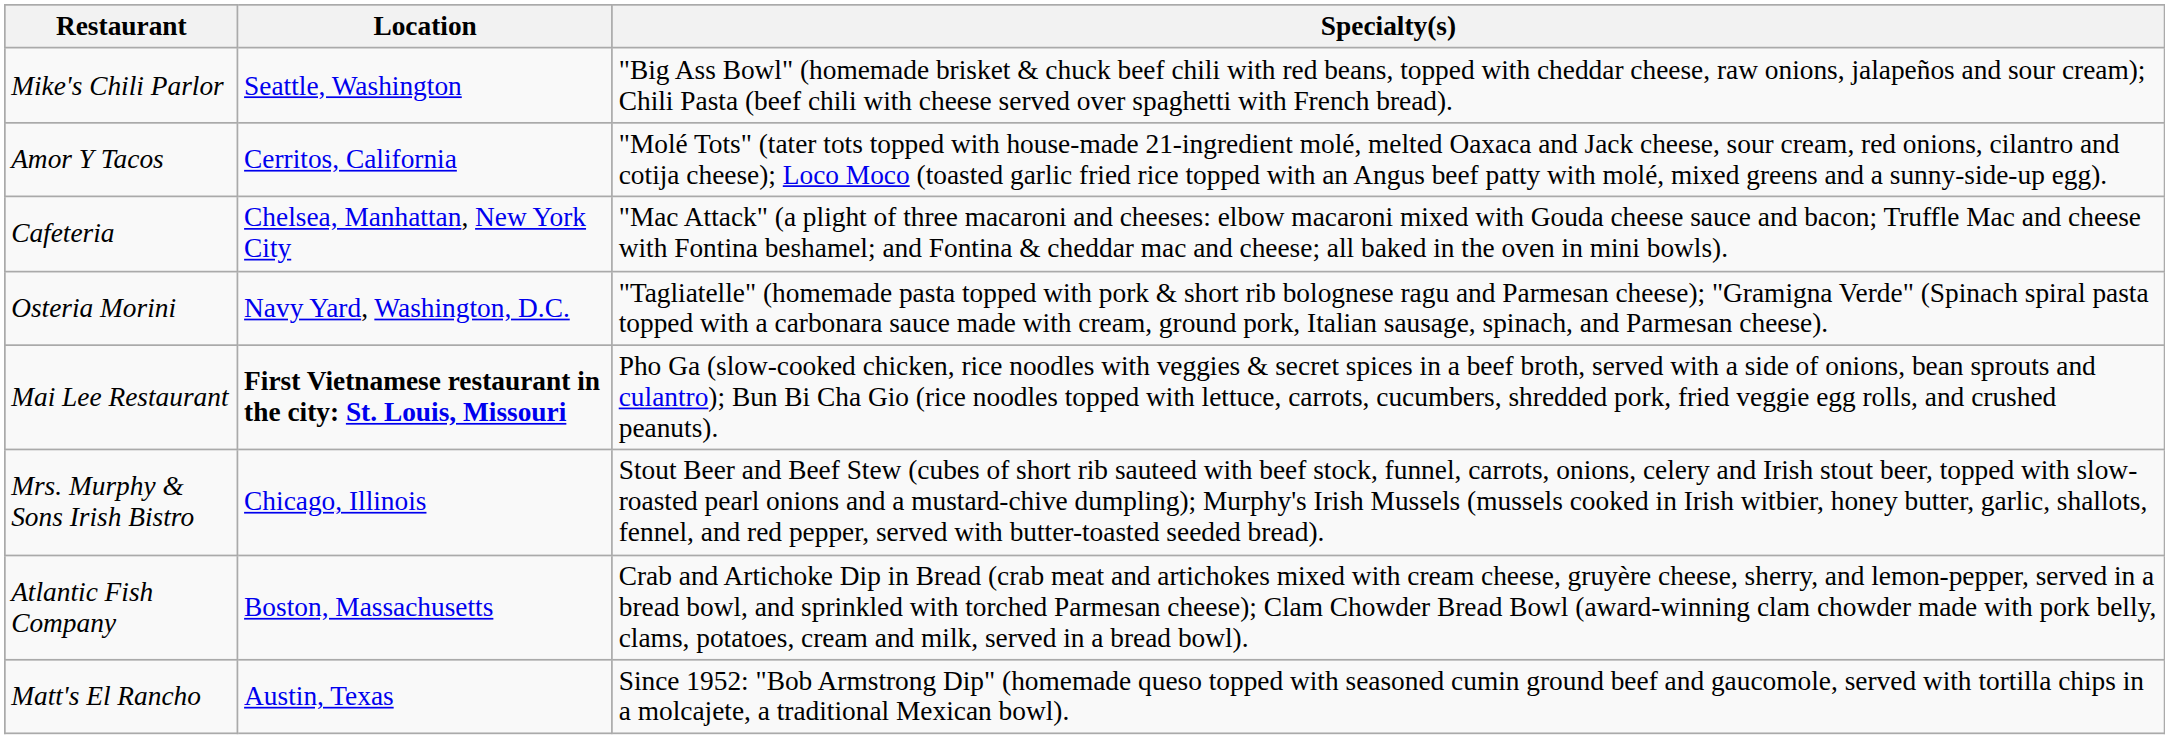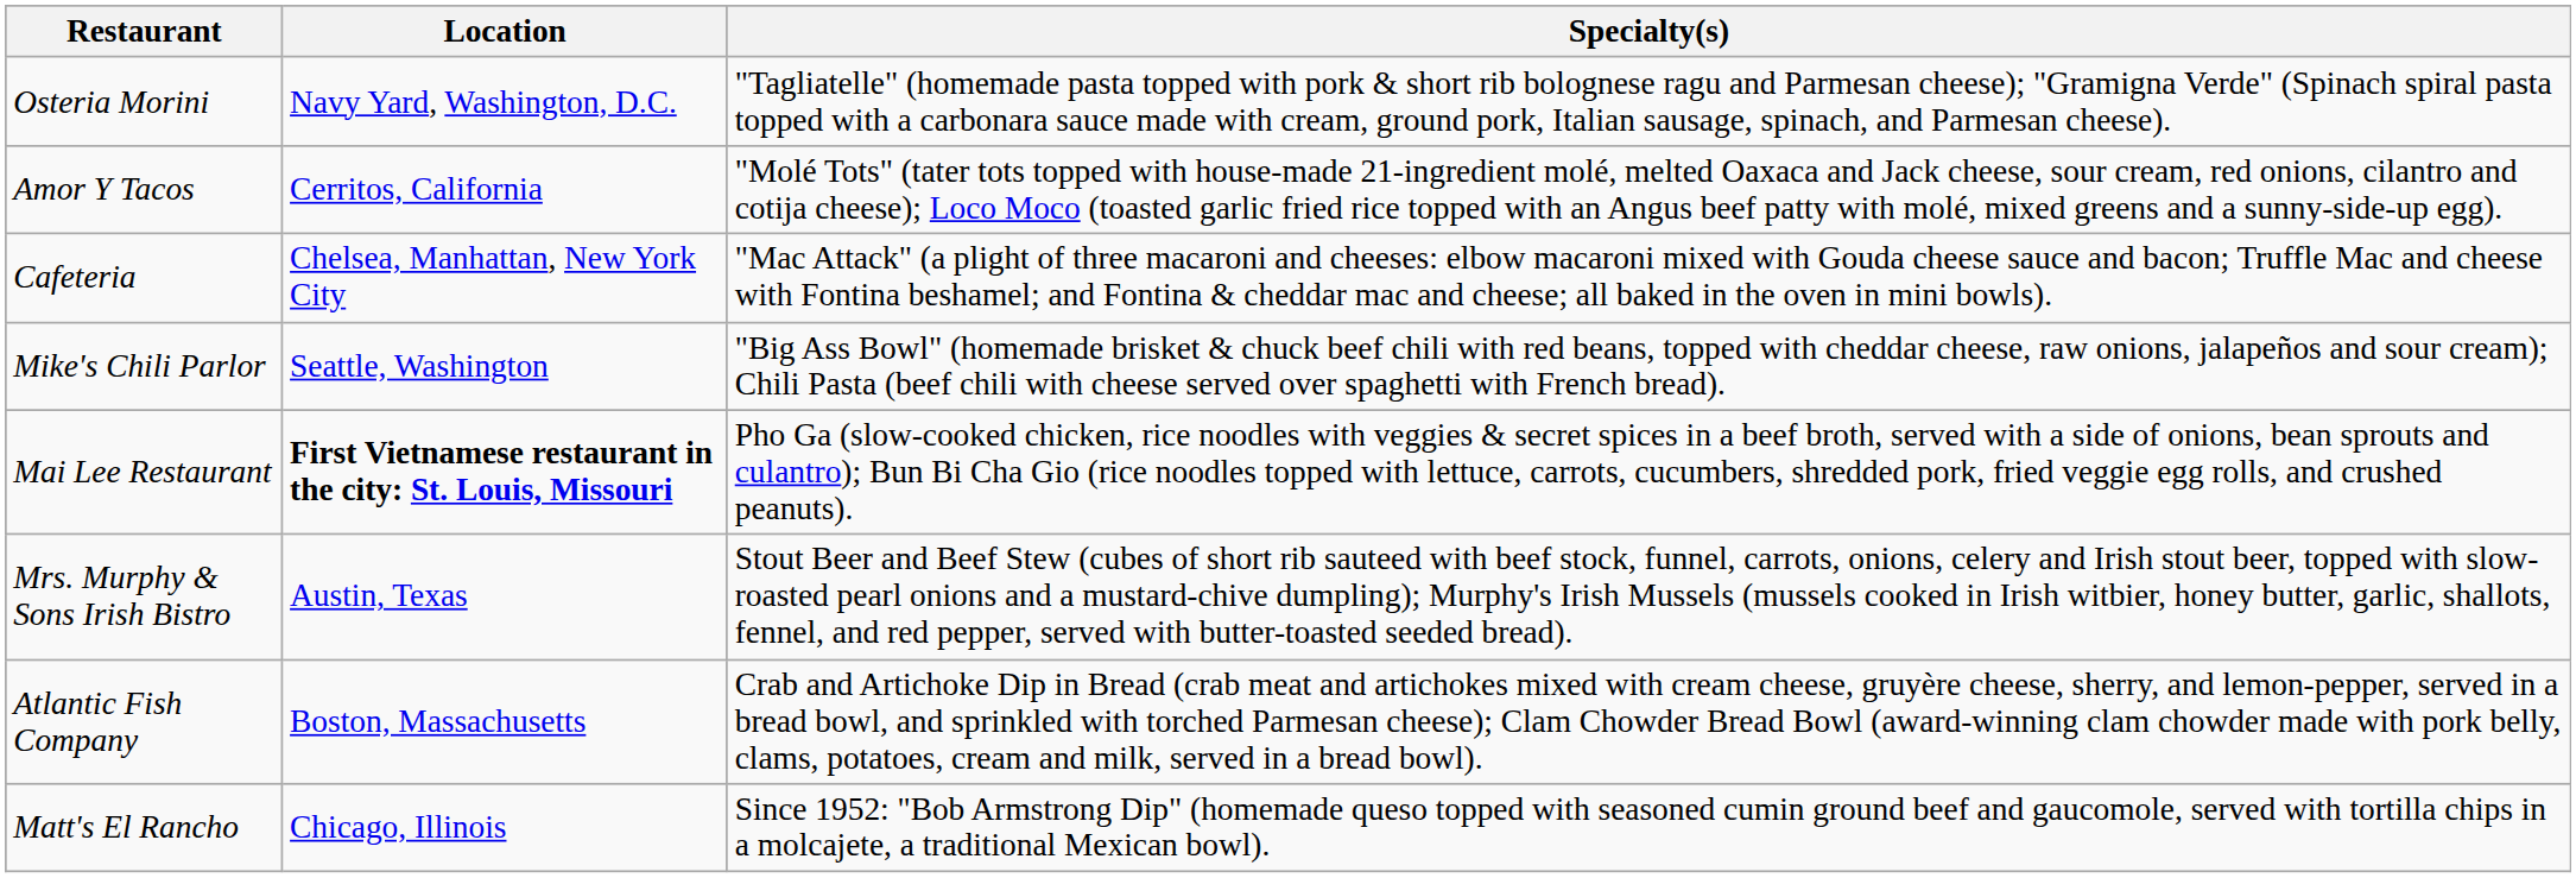rows swapped: Mike's Chili Parlor <-> Osteria Morini
Mrs. Murphy & Sons Irish Bistro | Location: Chicago, Illinois -> Austin, Texas
Matt's El Rancho | Location: Austin, Texas -> Chicago, Illinois
